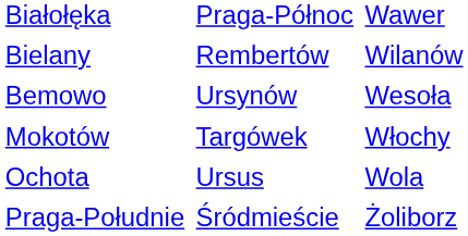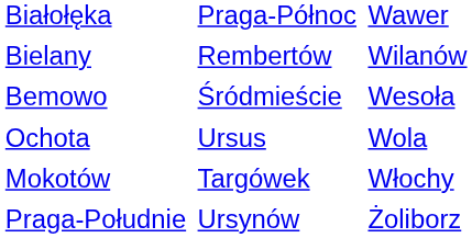Bemowo | column 2: Ursynów -> Śródmieście
rows swapped: Mokotów <-> Ochota
Praga-Południe | column 2: Śródmieście -> Ursynów
